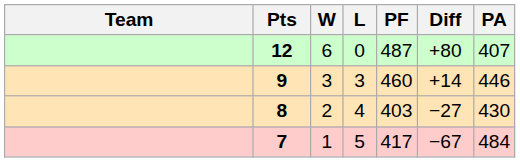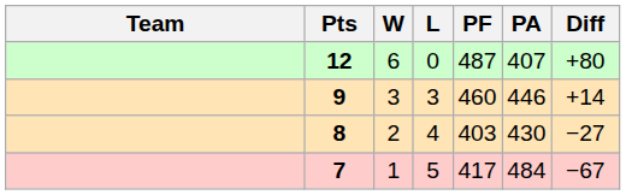columns swapped: PA <-> Diff
